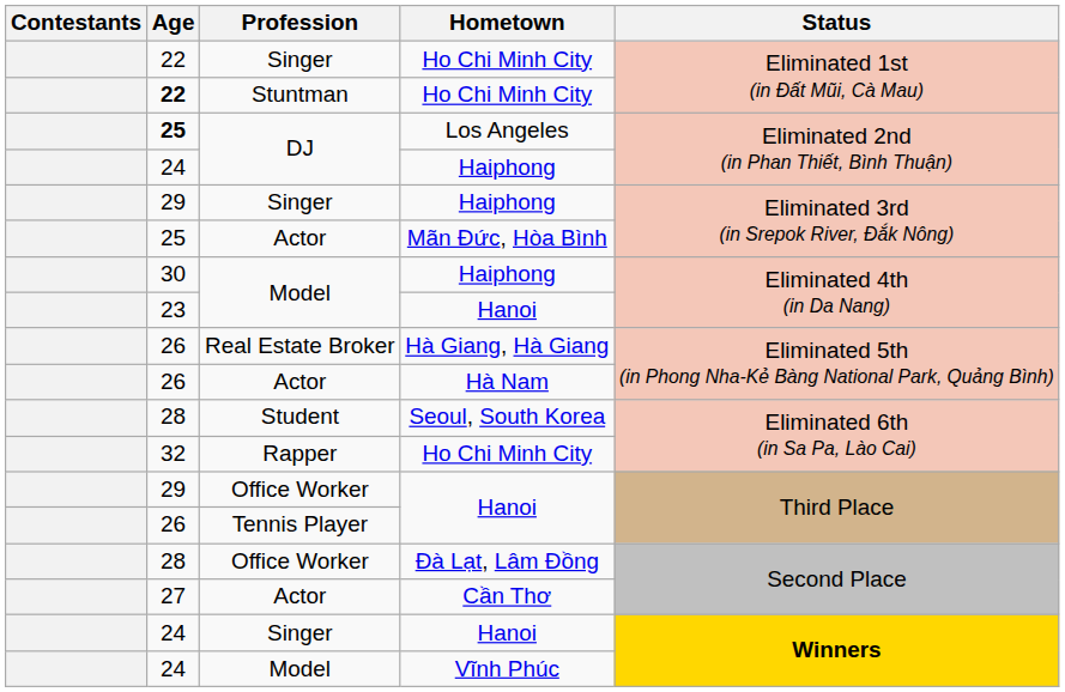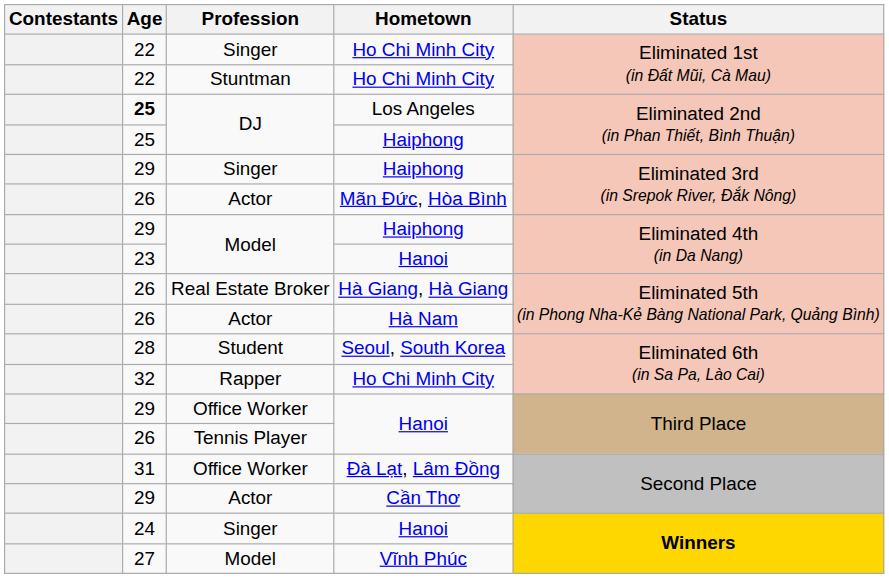Stuntman / Ho Chi Minh City | Age: bold -> normal
DJ / Haiphong | Age: 24 -> 25
Mãn Đức, Hòa Bình | Age: 25 -> 26
Model / Haiphong | Age: 30 -> 29
Đà Lạt, Lâm Đồng | Age: 28 -> 31
Cần Thơ | Age: 27 -> 29
Vĩnh Phúc | Age: 24 -> 27
